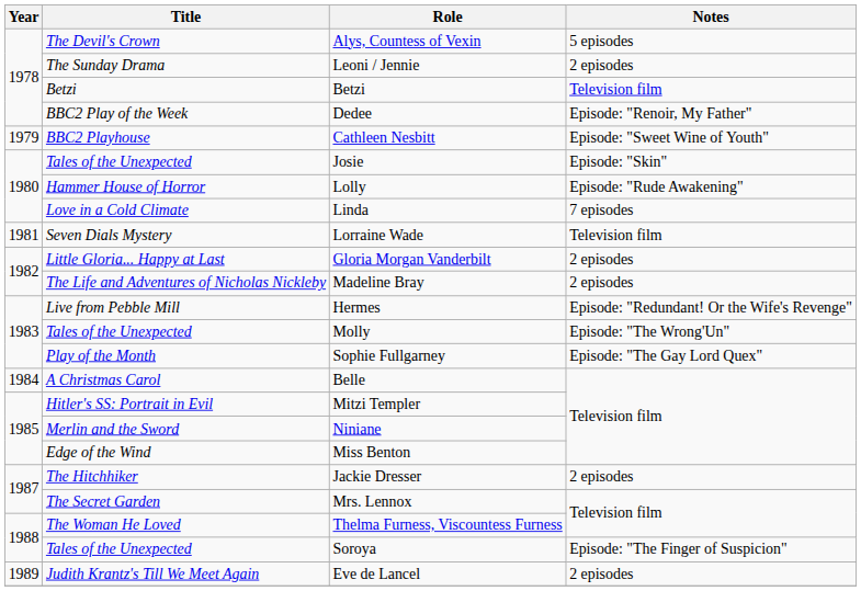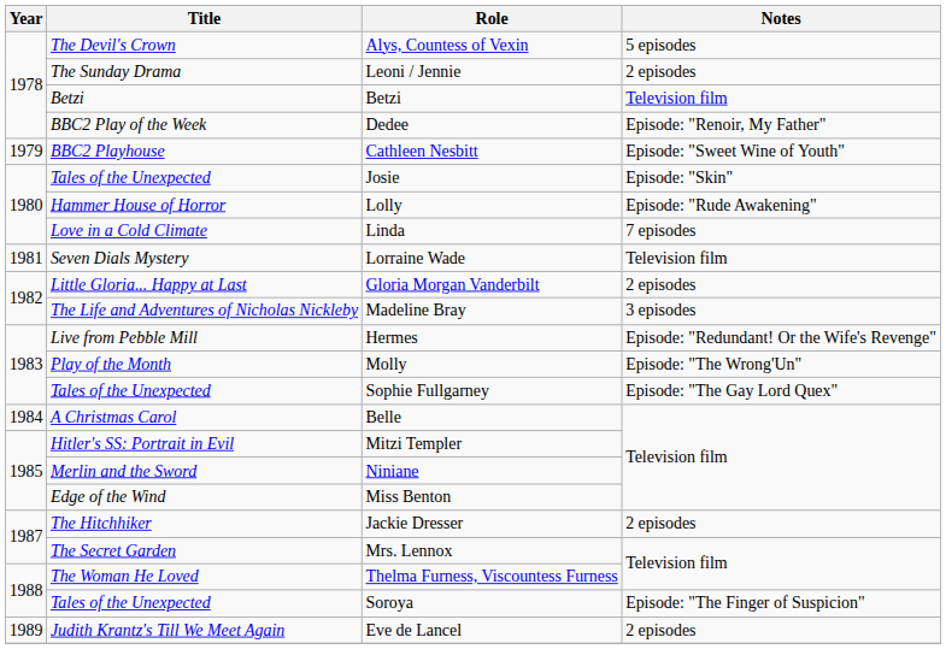Madeline Bray | Notes: 2 episodes -> 3 episodes
Molly | Title: Tales of the Unexpected -> Play of the Month
Sophie Fullgarney | Title: Play of the Month -> Tales of the Unexpected
